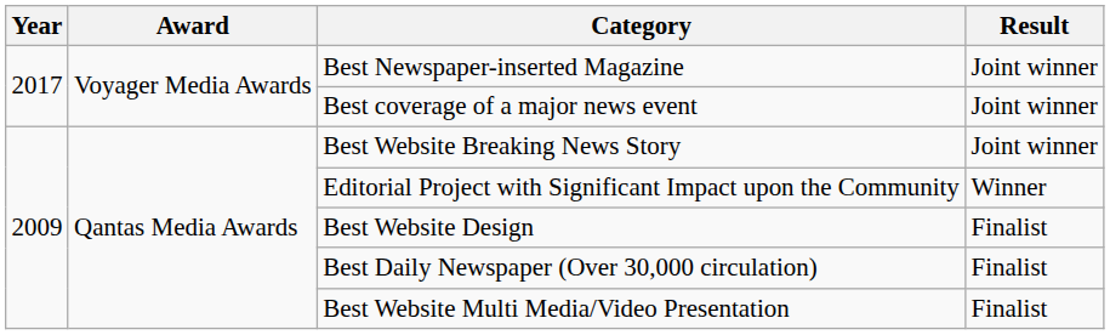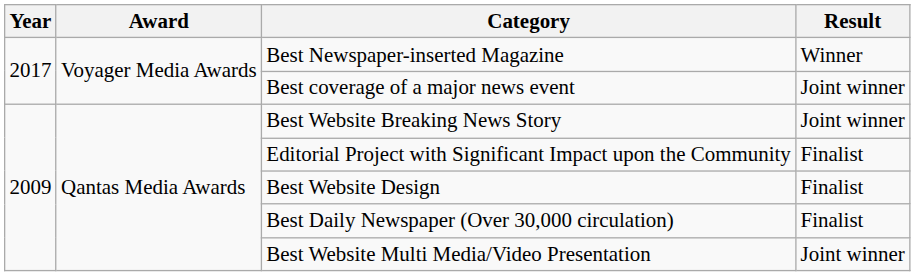Best Newspaper-inserted Magazine | Result: Joint winner -> Winner
Editorial Project with Significant Impact upon the Community | Result: Winner -> Finalist
Best Website Multi Media/Video Presentation | Result: Finalist -> Joint winner
